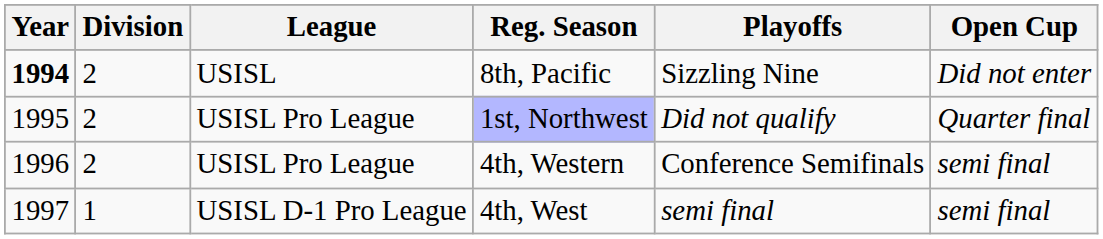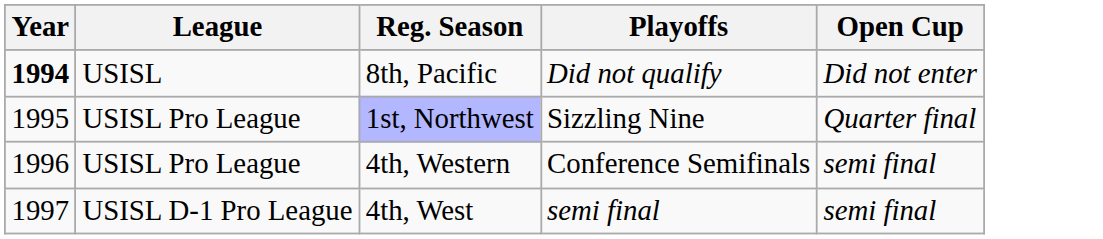- column: Division | 2 | 2 | 2 | 1
8th, Pacific | Playoffs: Sizzling Nine -> Did not qualify
1st, Northwest | Playoffs: Did not qualify -> Sizzling Nine
